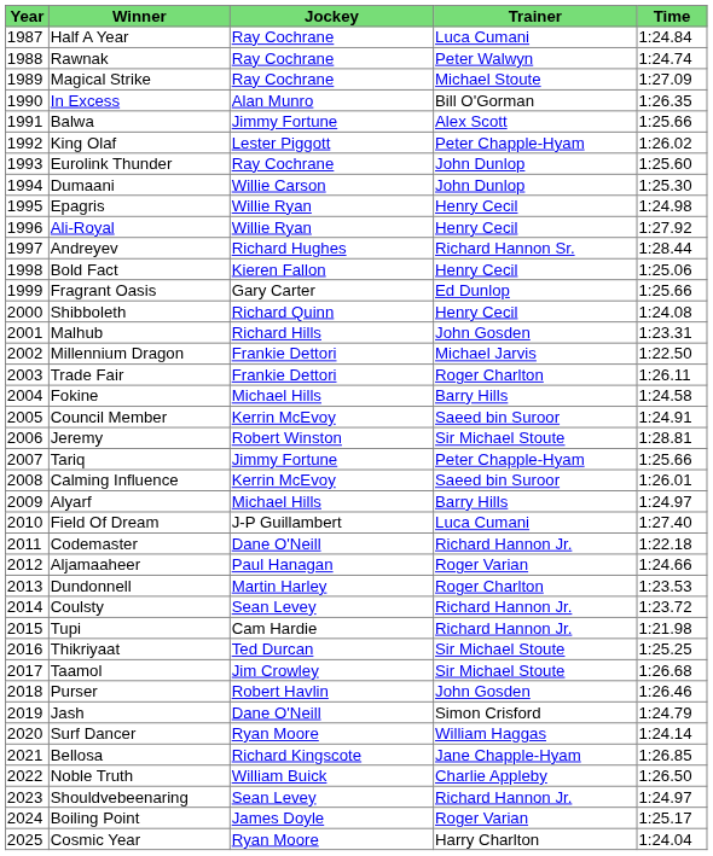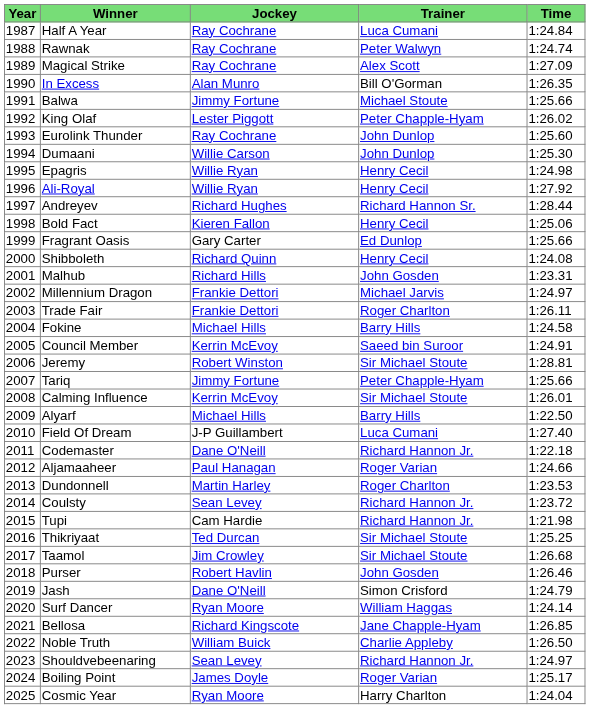Magical Strike | Trainer: Michael Stoute -> Alex Scott
Balwa | Trainer: Alex Scott -> Michael Stoute
Millennium Dragon | Time: 1:22.50 -> 1:24.97
Calming Influence | Trainer: Saeed bin Suroor -> Sir Michael Stoute
Alyarf | Time: 1:24.97 -> 1:22.50
